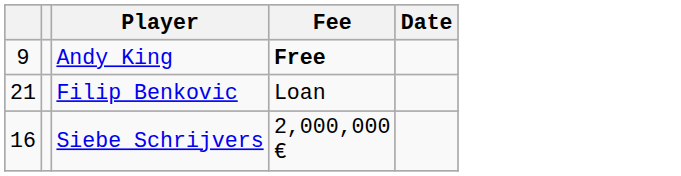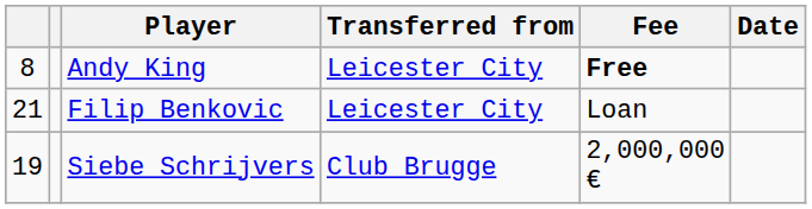+ column: Transferred from | Leicester City | Leicester City | Club Brugge
Andy King | column 1: 9 -> 8
Siebe Schrijvers | column 1: 16 -> 19
